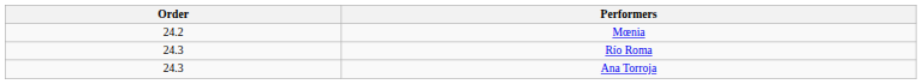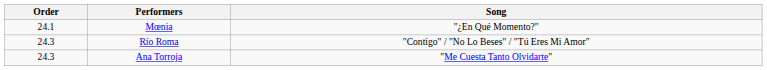+ column: Song | "¿En Qué Momento?" | "Contigo" / "No Lo Beses" / "Tú Eres Mi Amor" | "Me Cuesta Tanto Olvidarte"
Mœnia | Order: 24.2 -> 24.1
